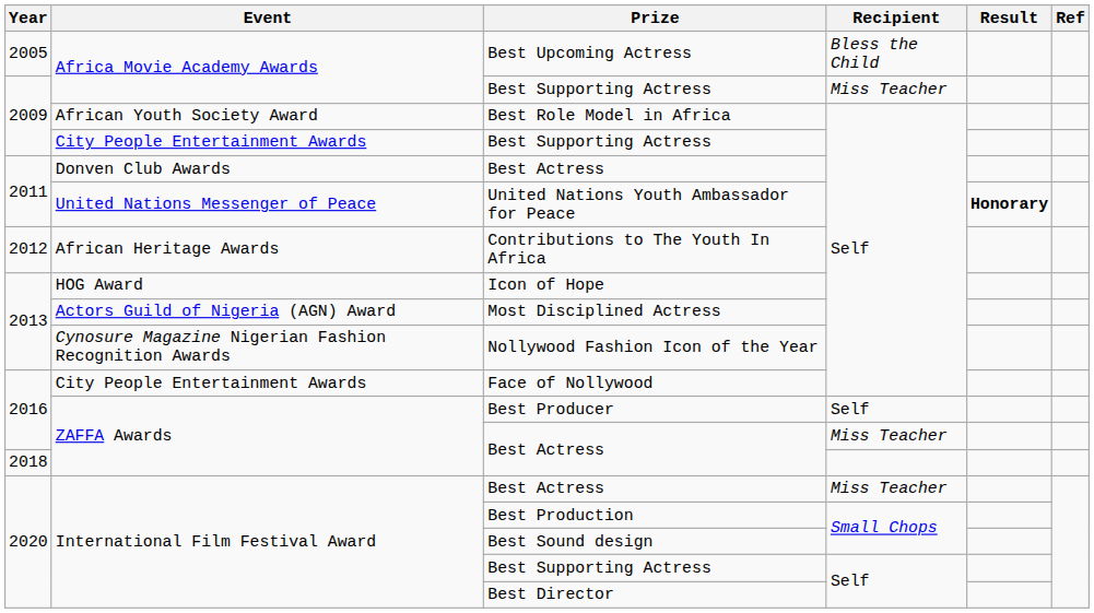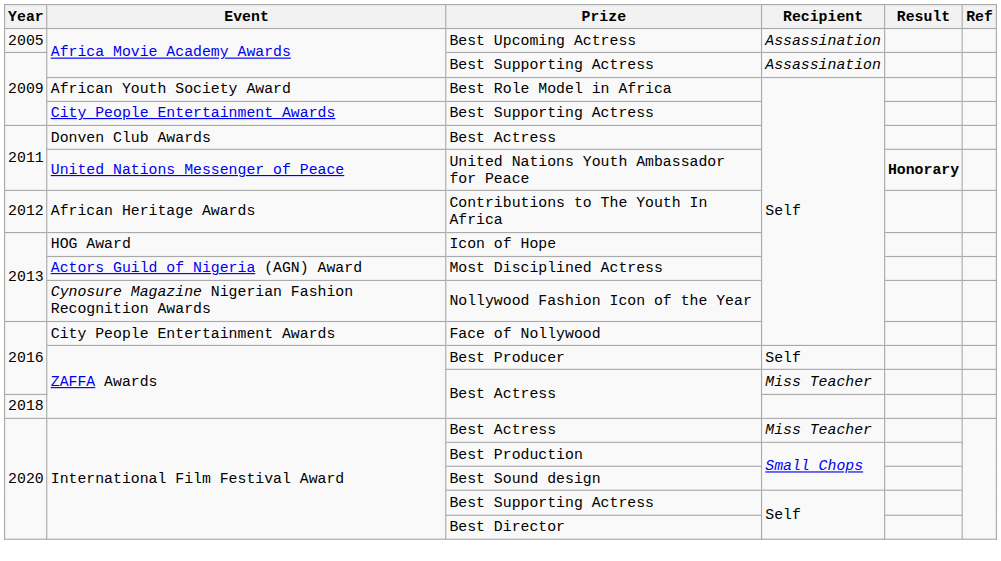Best Upcoming Actress | Recipient: Bless the Child -> Assassination
Africa Movie Academy Awards / Best Supporting Actress | Recipient: Miss Teacher -> Assassination
